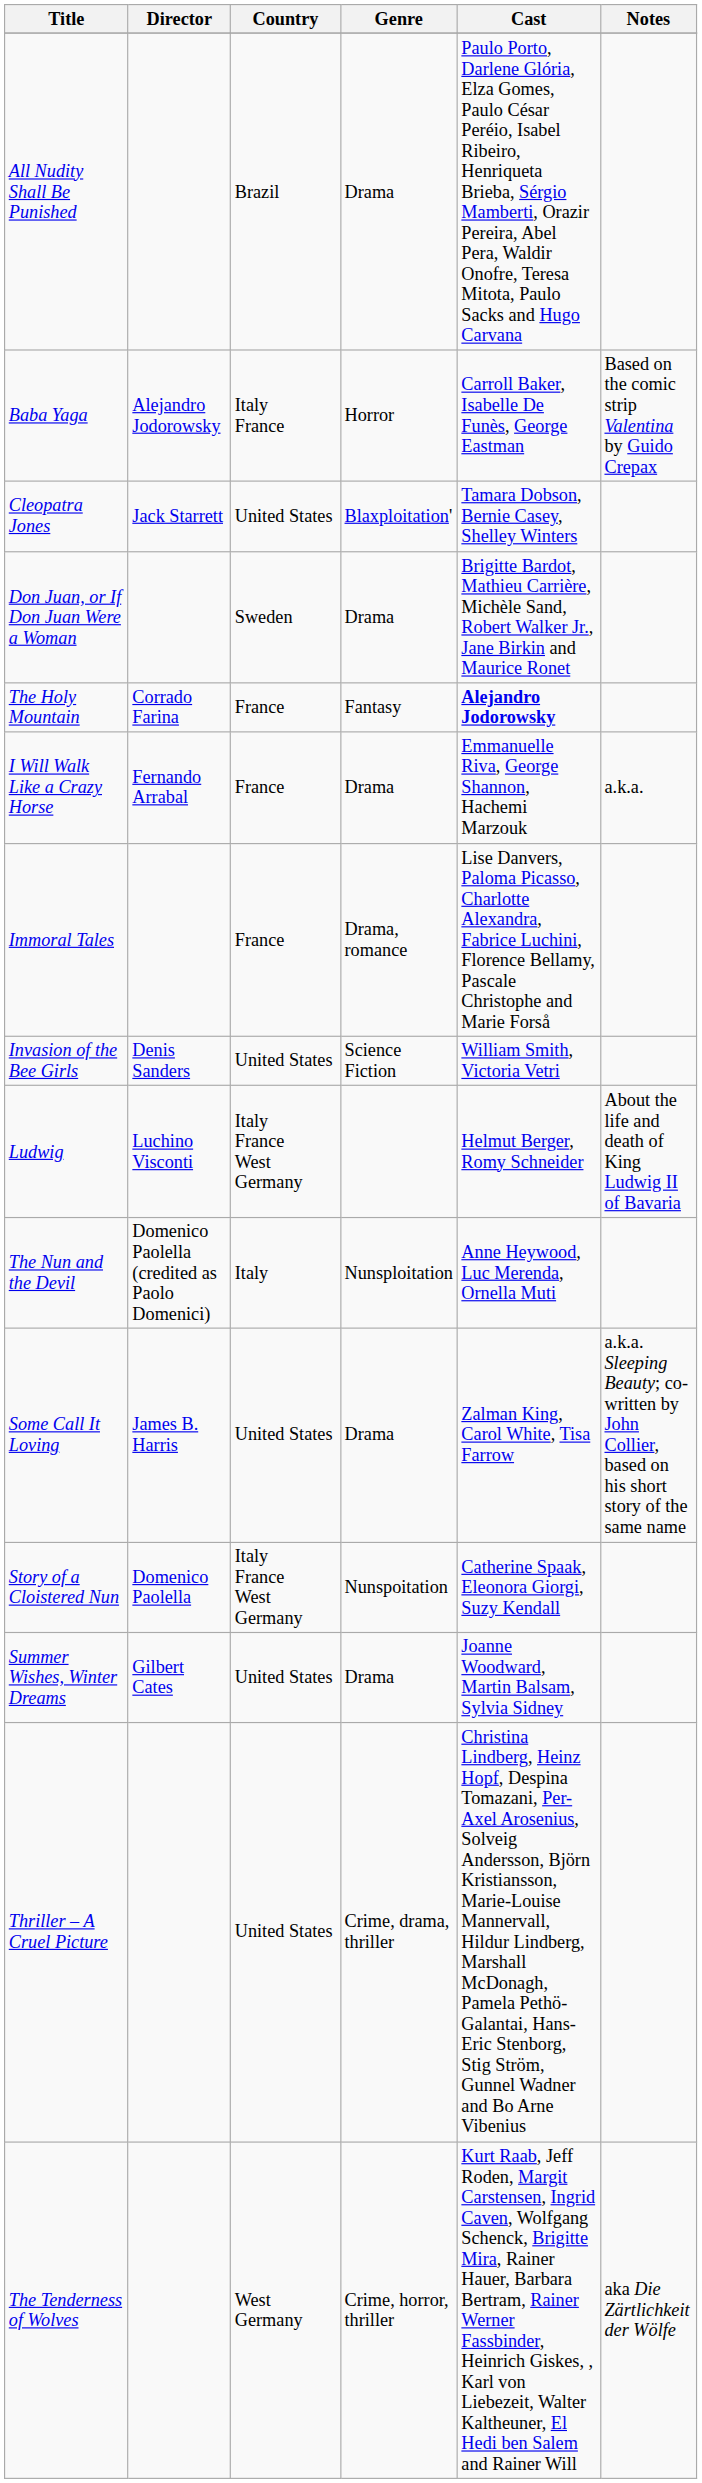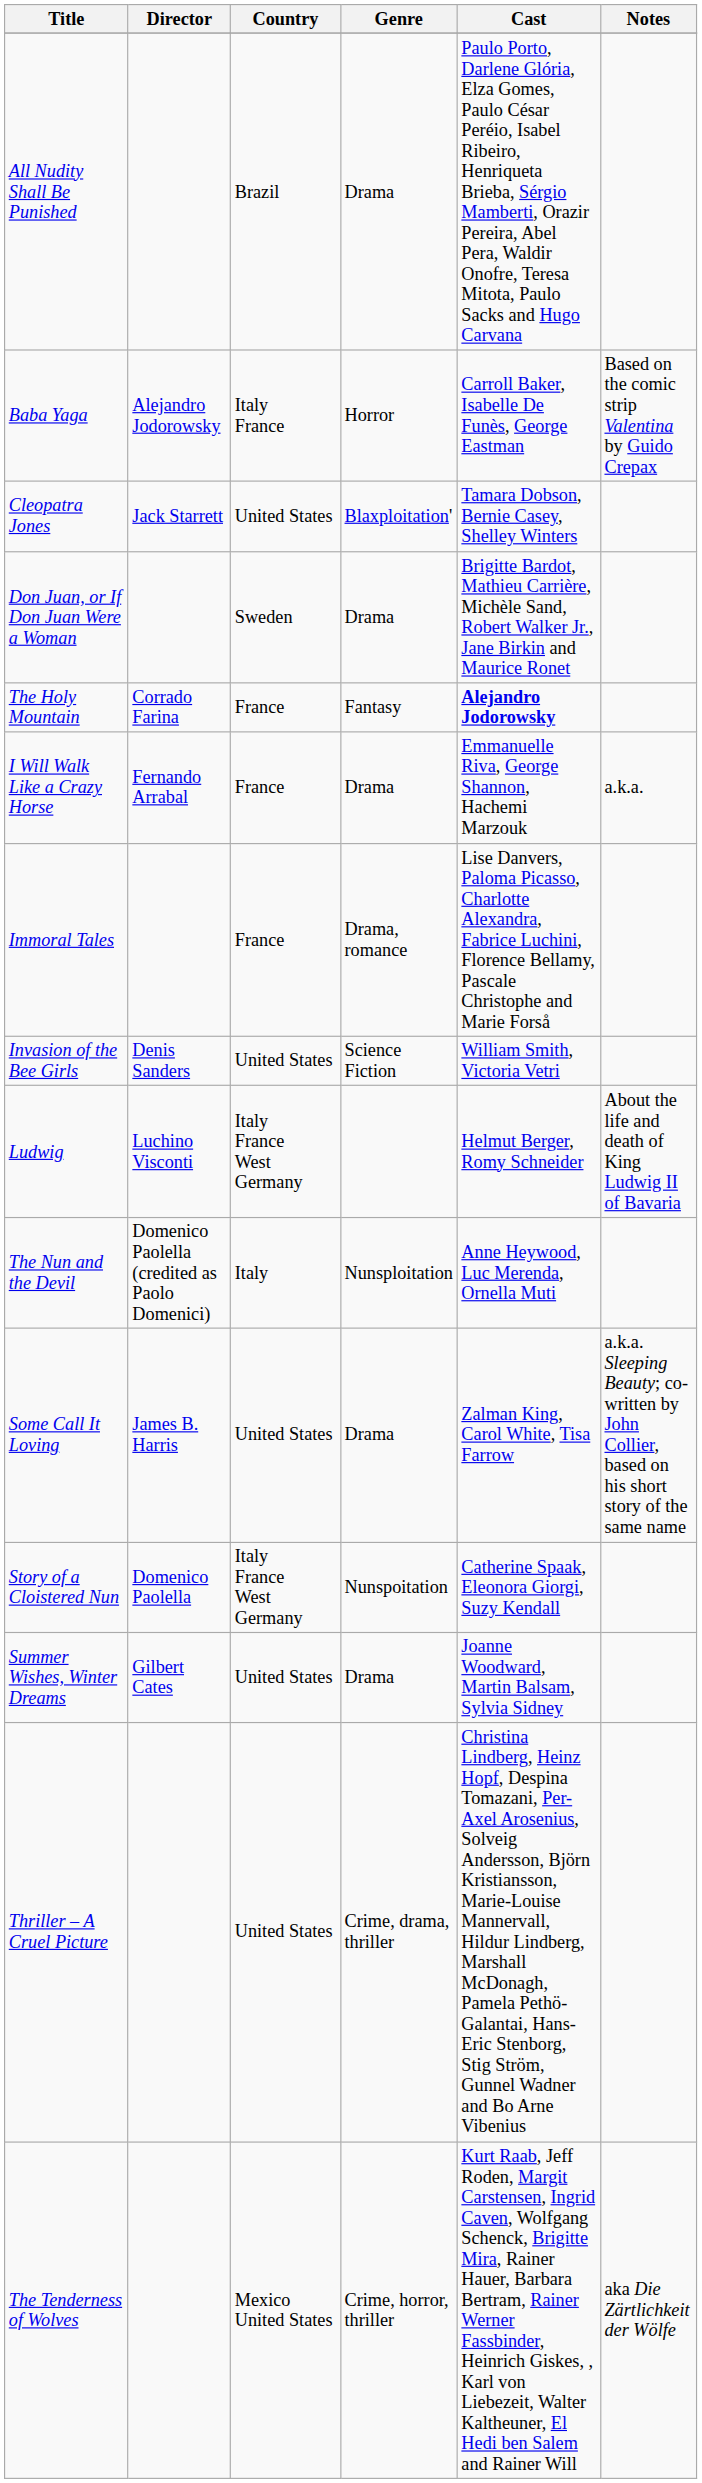The Tenderness of Wolves | Country: West Germany -> Mexico United States
